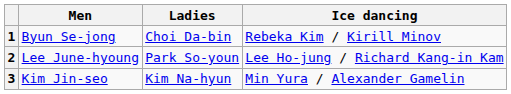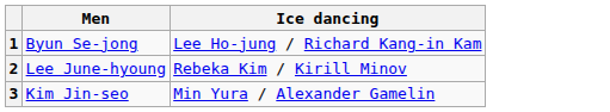- column: Ladies | Choi Da-bin | Park So-youn | Kim Na-hyun
1 | Ice dancing: Rebeka Kim / Kirill Minov -> Lee Ho-jung / Richard Kang-in Kam
2 | Ice dancing: Lee Ho-jung / Richard Kang-in Kam -> Rebeka Kim / Kirill Minov
